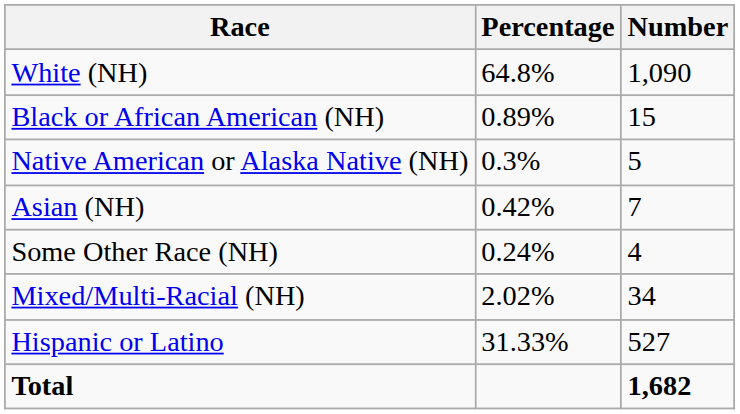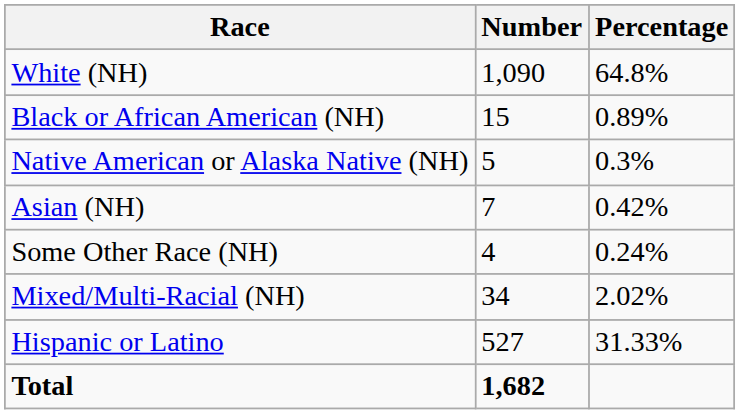columns swapped: Number <-> Percentage
